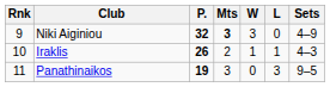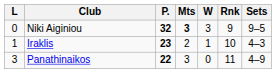columns swapped: Rnk <-> L
Niki Aiginiou | Sets: 4–9 -> 9–5
Iraklis | P.: 26 -> 23
Panathinaikos | P.: 19 -> 22
Panathinaikos | Sets: 9–5 -> 4–9
